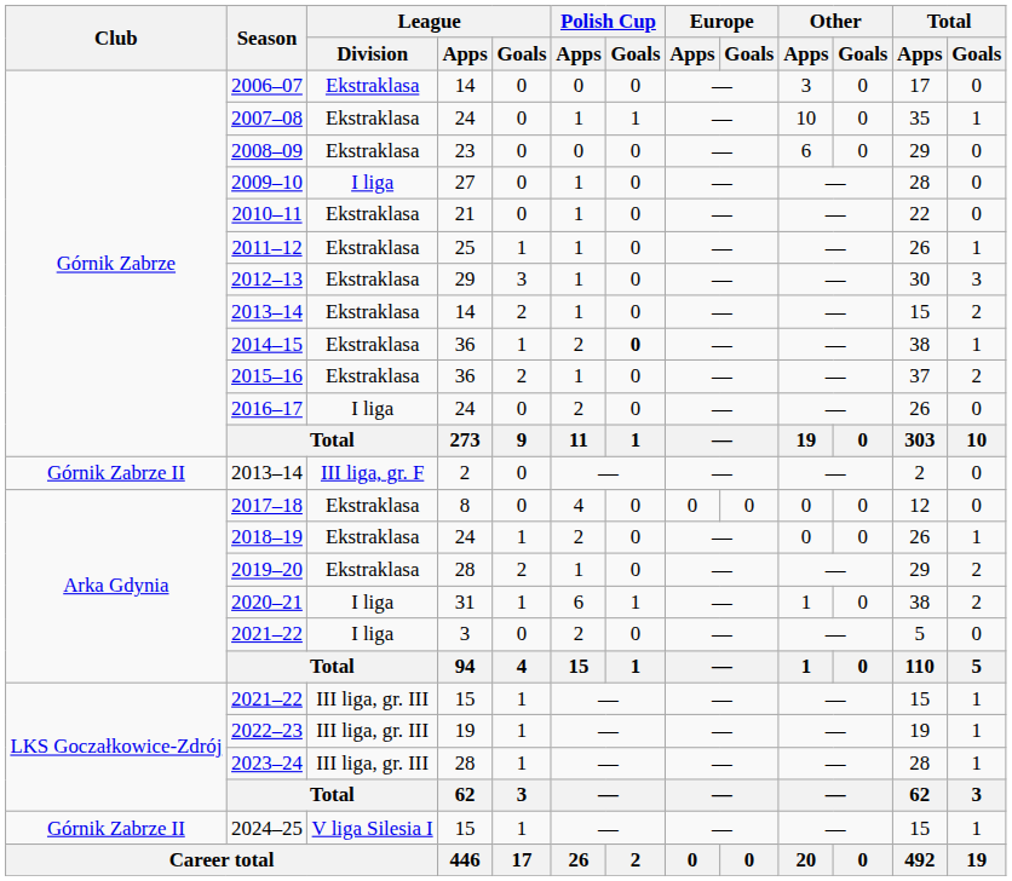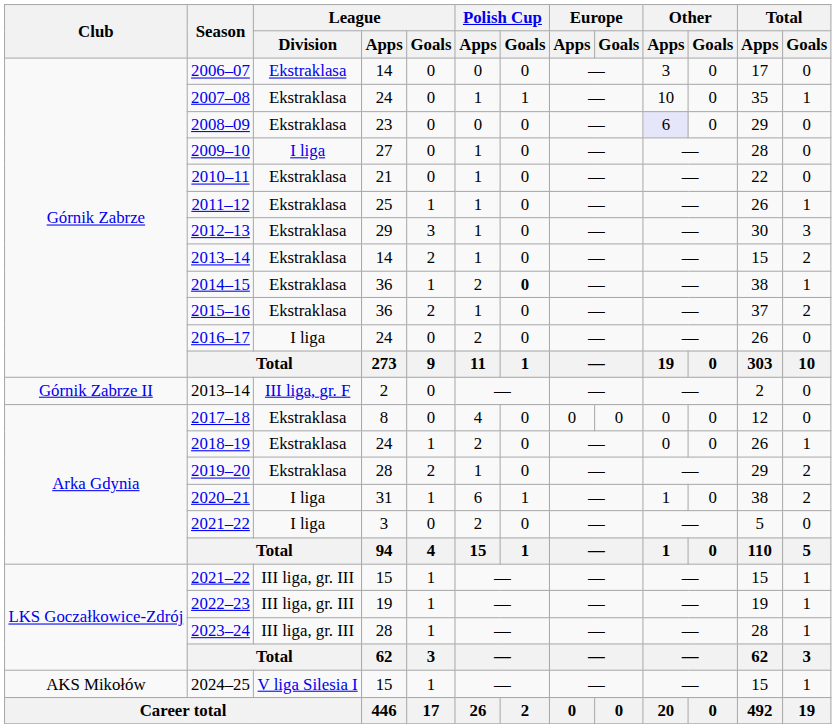2008–09 | Other / Apps: no background -> lavender background
2024–25 | Club: Górnik Zabrze II -> AKS Mikołów
